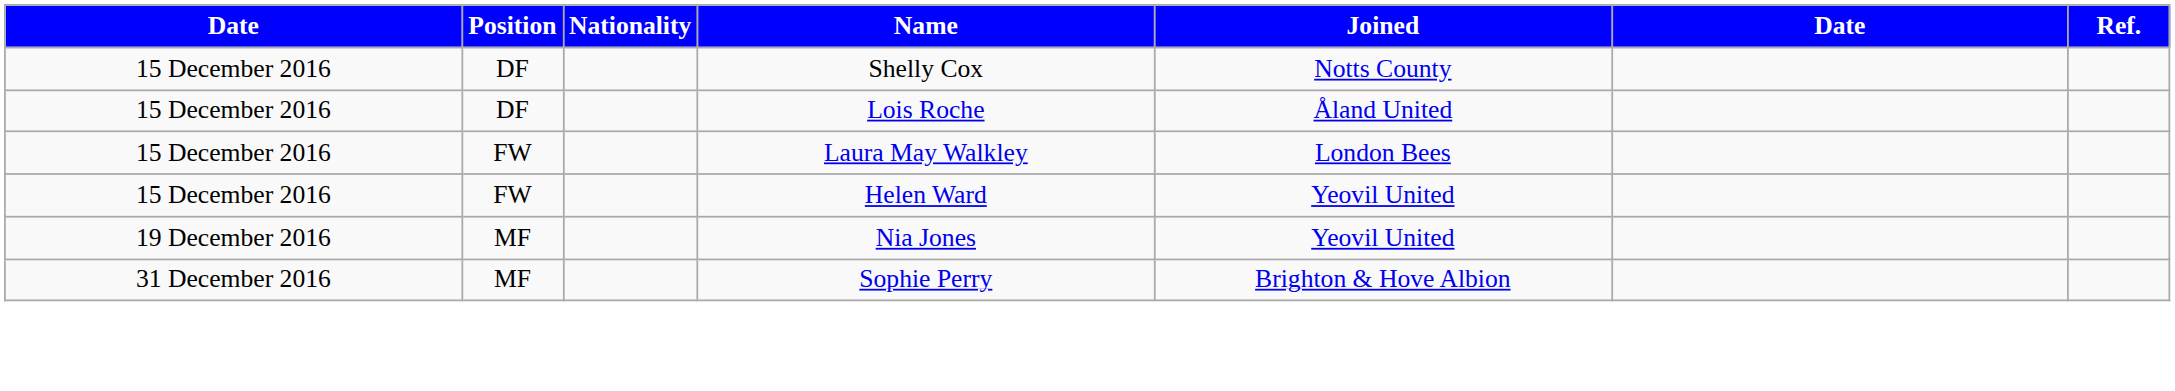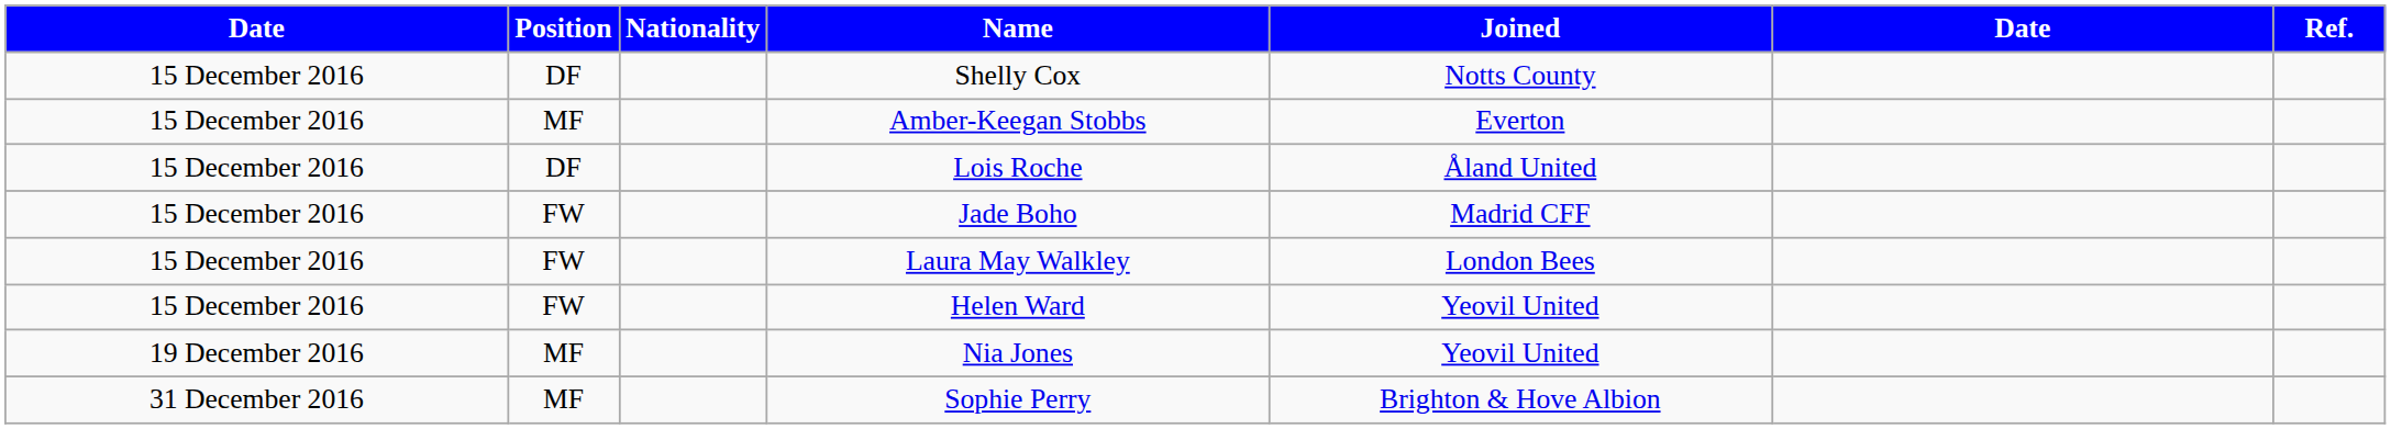+ row: 15 December 2016 | MF | Amber-Keegan Stobbs | Everton
+ row: 15 December 2016 | FW | Jade Boho | Madrid CFF
